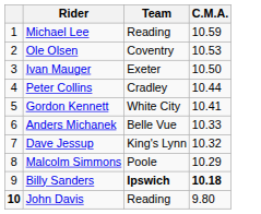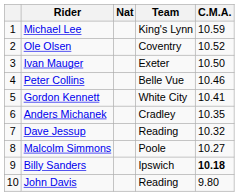+ column: Nat
Michael Lee | Team: Reading -> King's Lynn
Ole Olsen | C.M.A.: 10.53 -> 10.52
Peter Collins | Team: Cradley -> Belle Vue
Peter Collins | C.M.A.: 10.44 -> 10.46
Anders Michanek | Team: Belle Vue -> Cradley
Anders Michanek | C.M.A.: 10.33 -> 10.35
Dave Jessup | Team: King's Lynn -> Reading
Malcolm Simmons | C.M.A.: 10.29 -> 10.27
Billy Sanders | Team: bold -> normal
John Davis | column 1: bold -> normal
